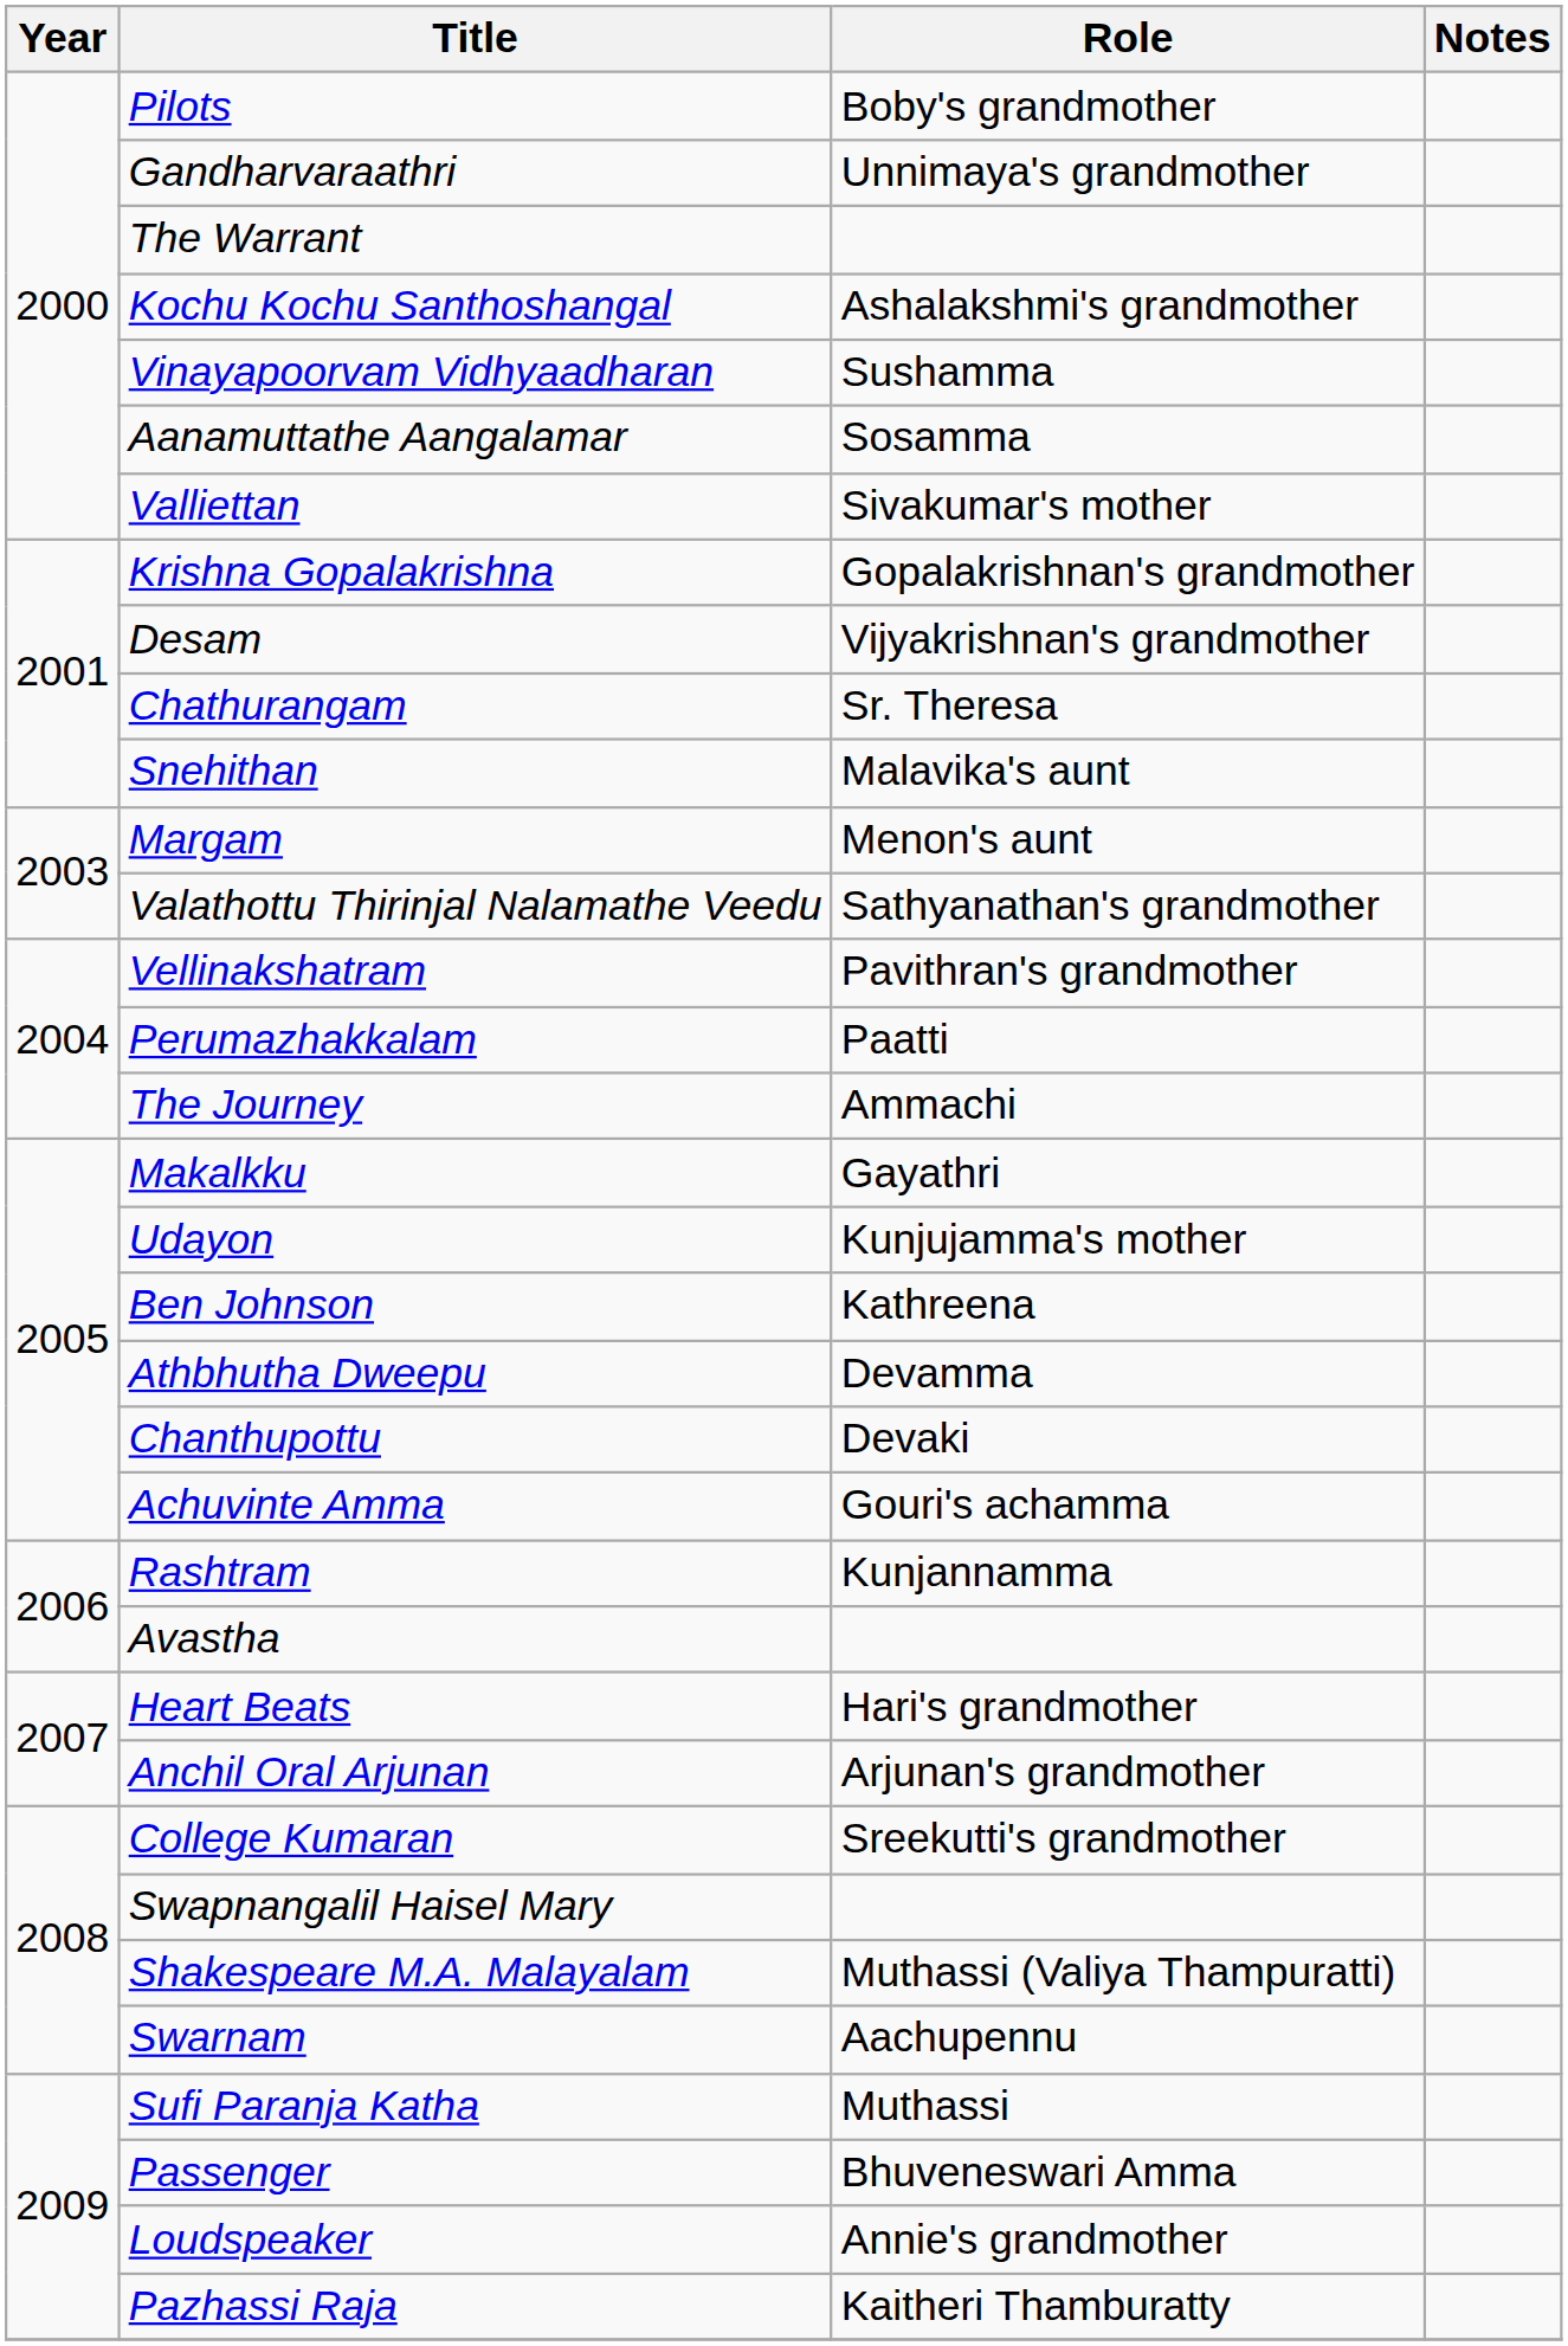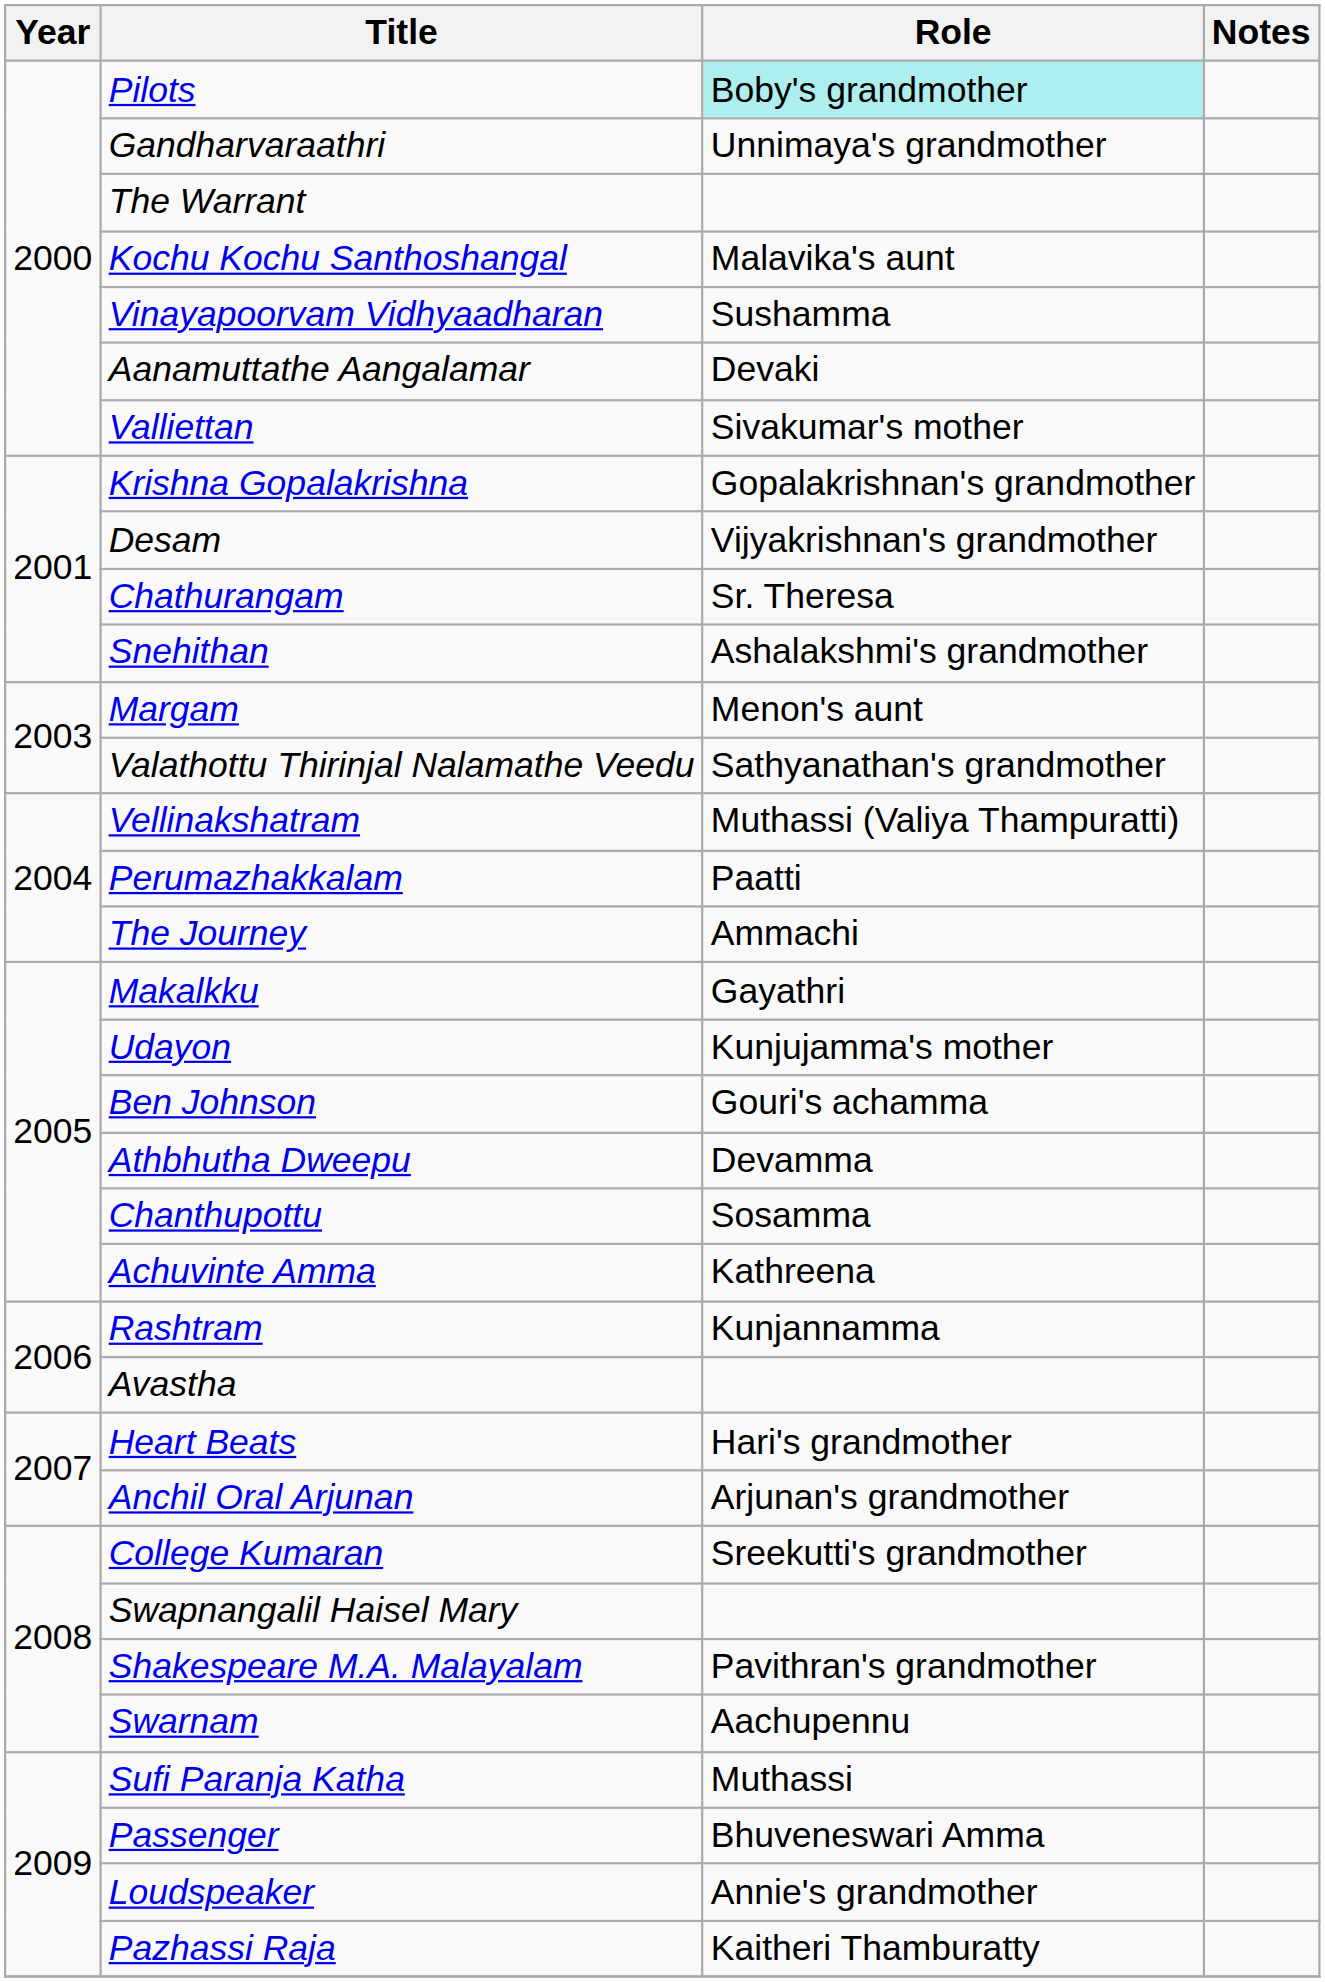Pilots | Role: no background -> paleturquoise background
Kochu Kochu Santhoshangal | Role: Ashalakshmi's grandmother -> Malavika's aunt
Aanamuttathe Aangalamar | Role: Sosamma -> Devaki
Snehithan | Role: Malavika's aunt -> Ashalakshmi's grandmother
Vellinakshatram | Role: Pavithran's grandmother -> Muthassi (Valiya Thampuratti)
Ben Johnson | Role: Kathreena -> Gouri's achamma
Chanthupottu | Role: Devaki -> Sosamma
Achuvinte Amma | Role: Gouri's achamma -> Kathreena
Shakespeare M.A. Malayalam | Role: Muthassi (Valiya Thampuratti) -> Pavithran's grandmother
